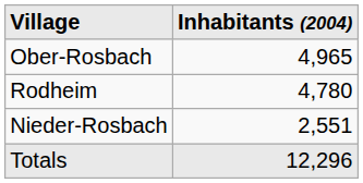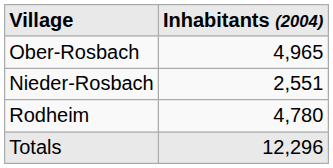rows swapped: Nieder-Rosbach <-> Rodheim
